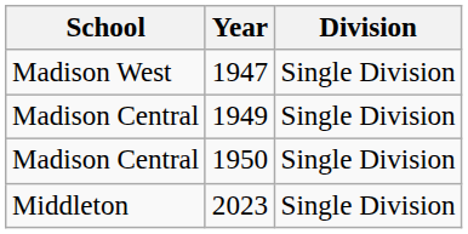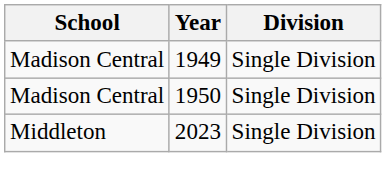- row: Madison West | 1947 | Single Division
